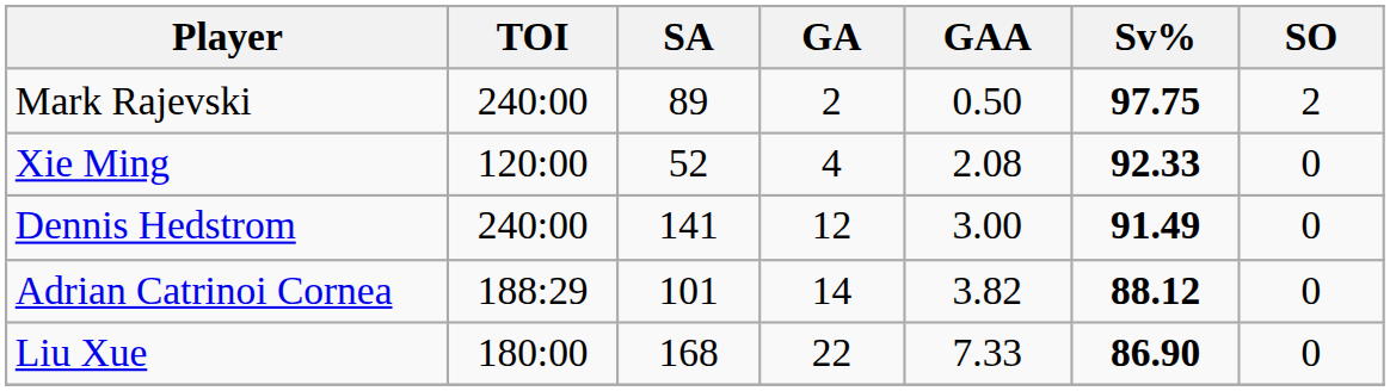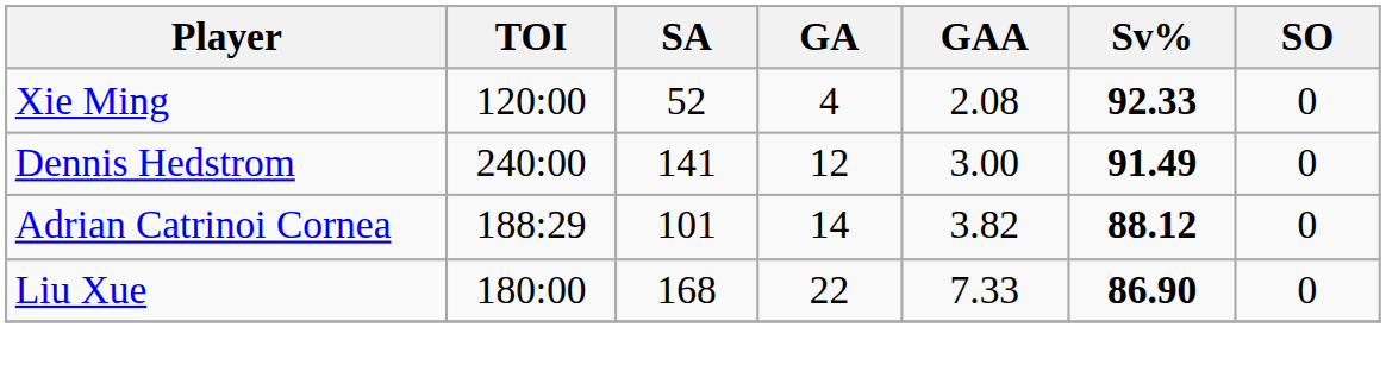- row: Mark Rajevski | 240:00 | 89 | 2 | 0.50 | 97.75 | 2
